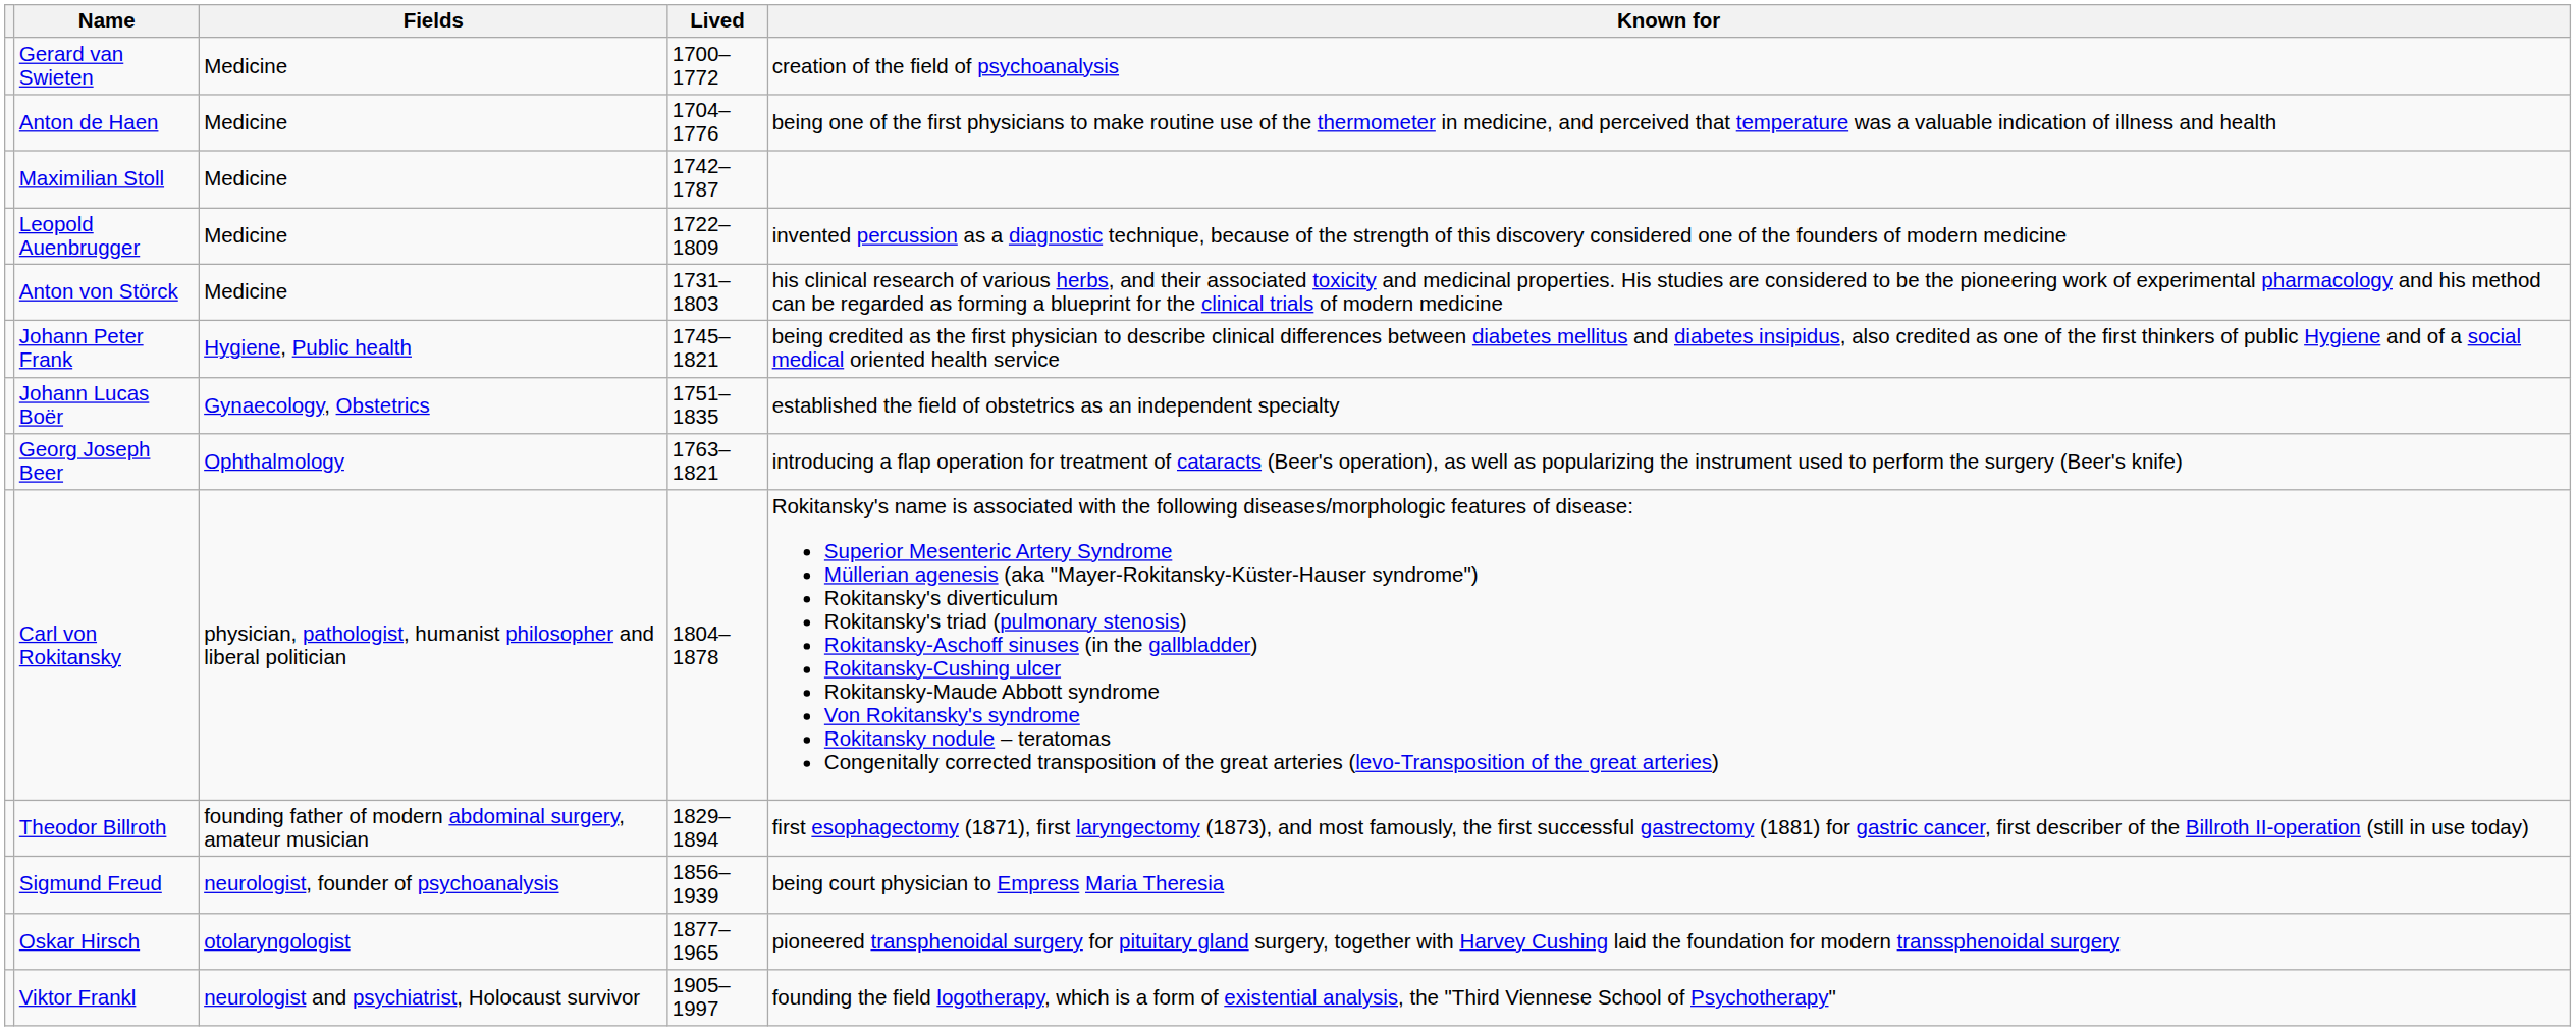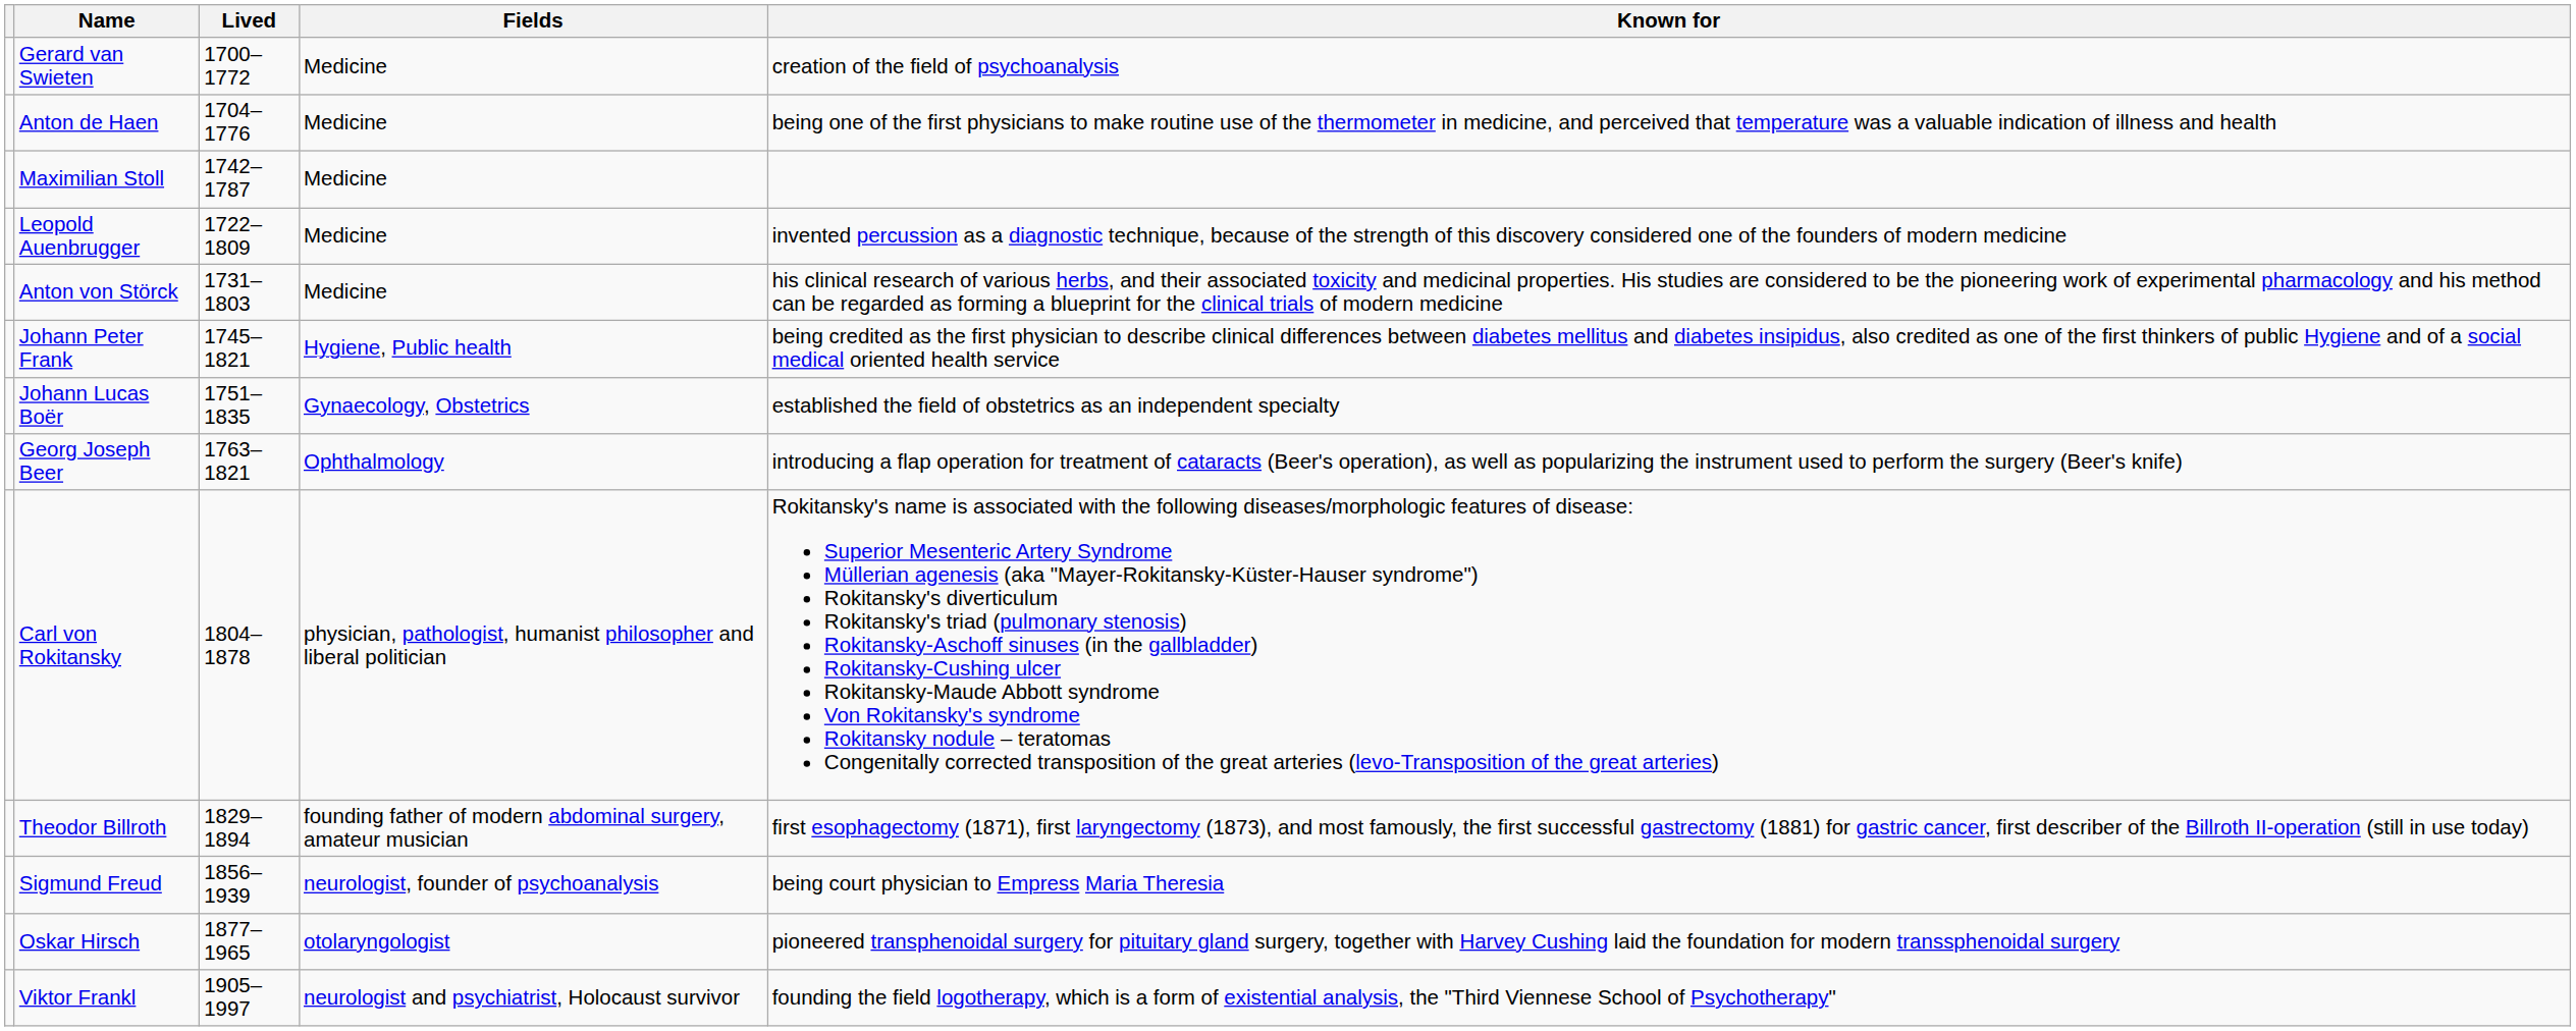columns swapped: Lived <-> Fields
